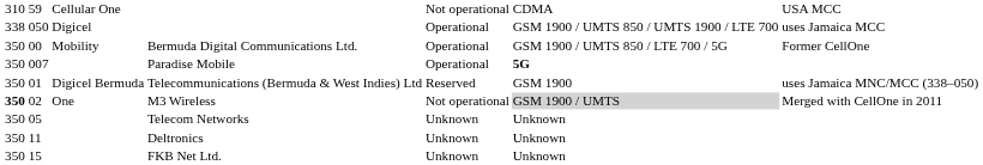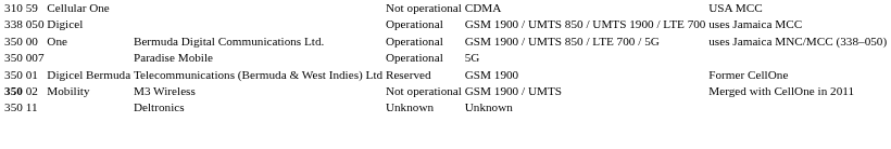Bermuda Digital Communications Ltd. | column 3: Mobility -> One
Bermuda Digital Communications Ltd. | column 7: Former CellOne -> uses Jamaica MNC/MCC (338–050)
Paradise Mobile | column 6: bold -> normal
Telecommunications (Bermuda & West Indies) Ltd | column 7: uses Jamaica MNC/MCC (338–050) -> Former CellOne
M3 Wireless | column 3: One -> Mobility
M3 Wireless | column 6: lightgrey background -> no background
- row: 350 | 05 | Telecom Networks | Unknown | Unknown
- row: 350 | 15 | FKB Net Ltd. | Unknown | Unknown
